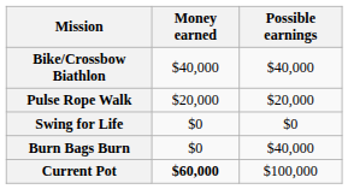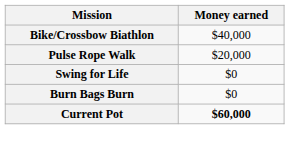- column: Possible earnings | $40,000 | $20,000 | $0 | $40,000 | $100,000
